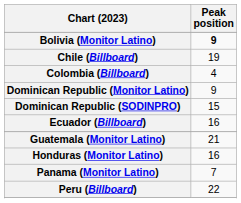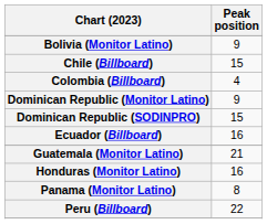Bolivia (Monitor Latino) | Peak position: bold -> normal
Chile (Billboard) | Peak position: 19 -> 15
Panama (Monitor Latino) | Peak position: 7 -> 8
